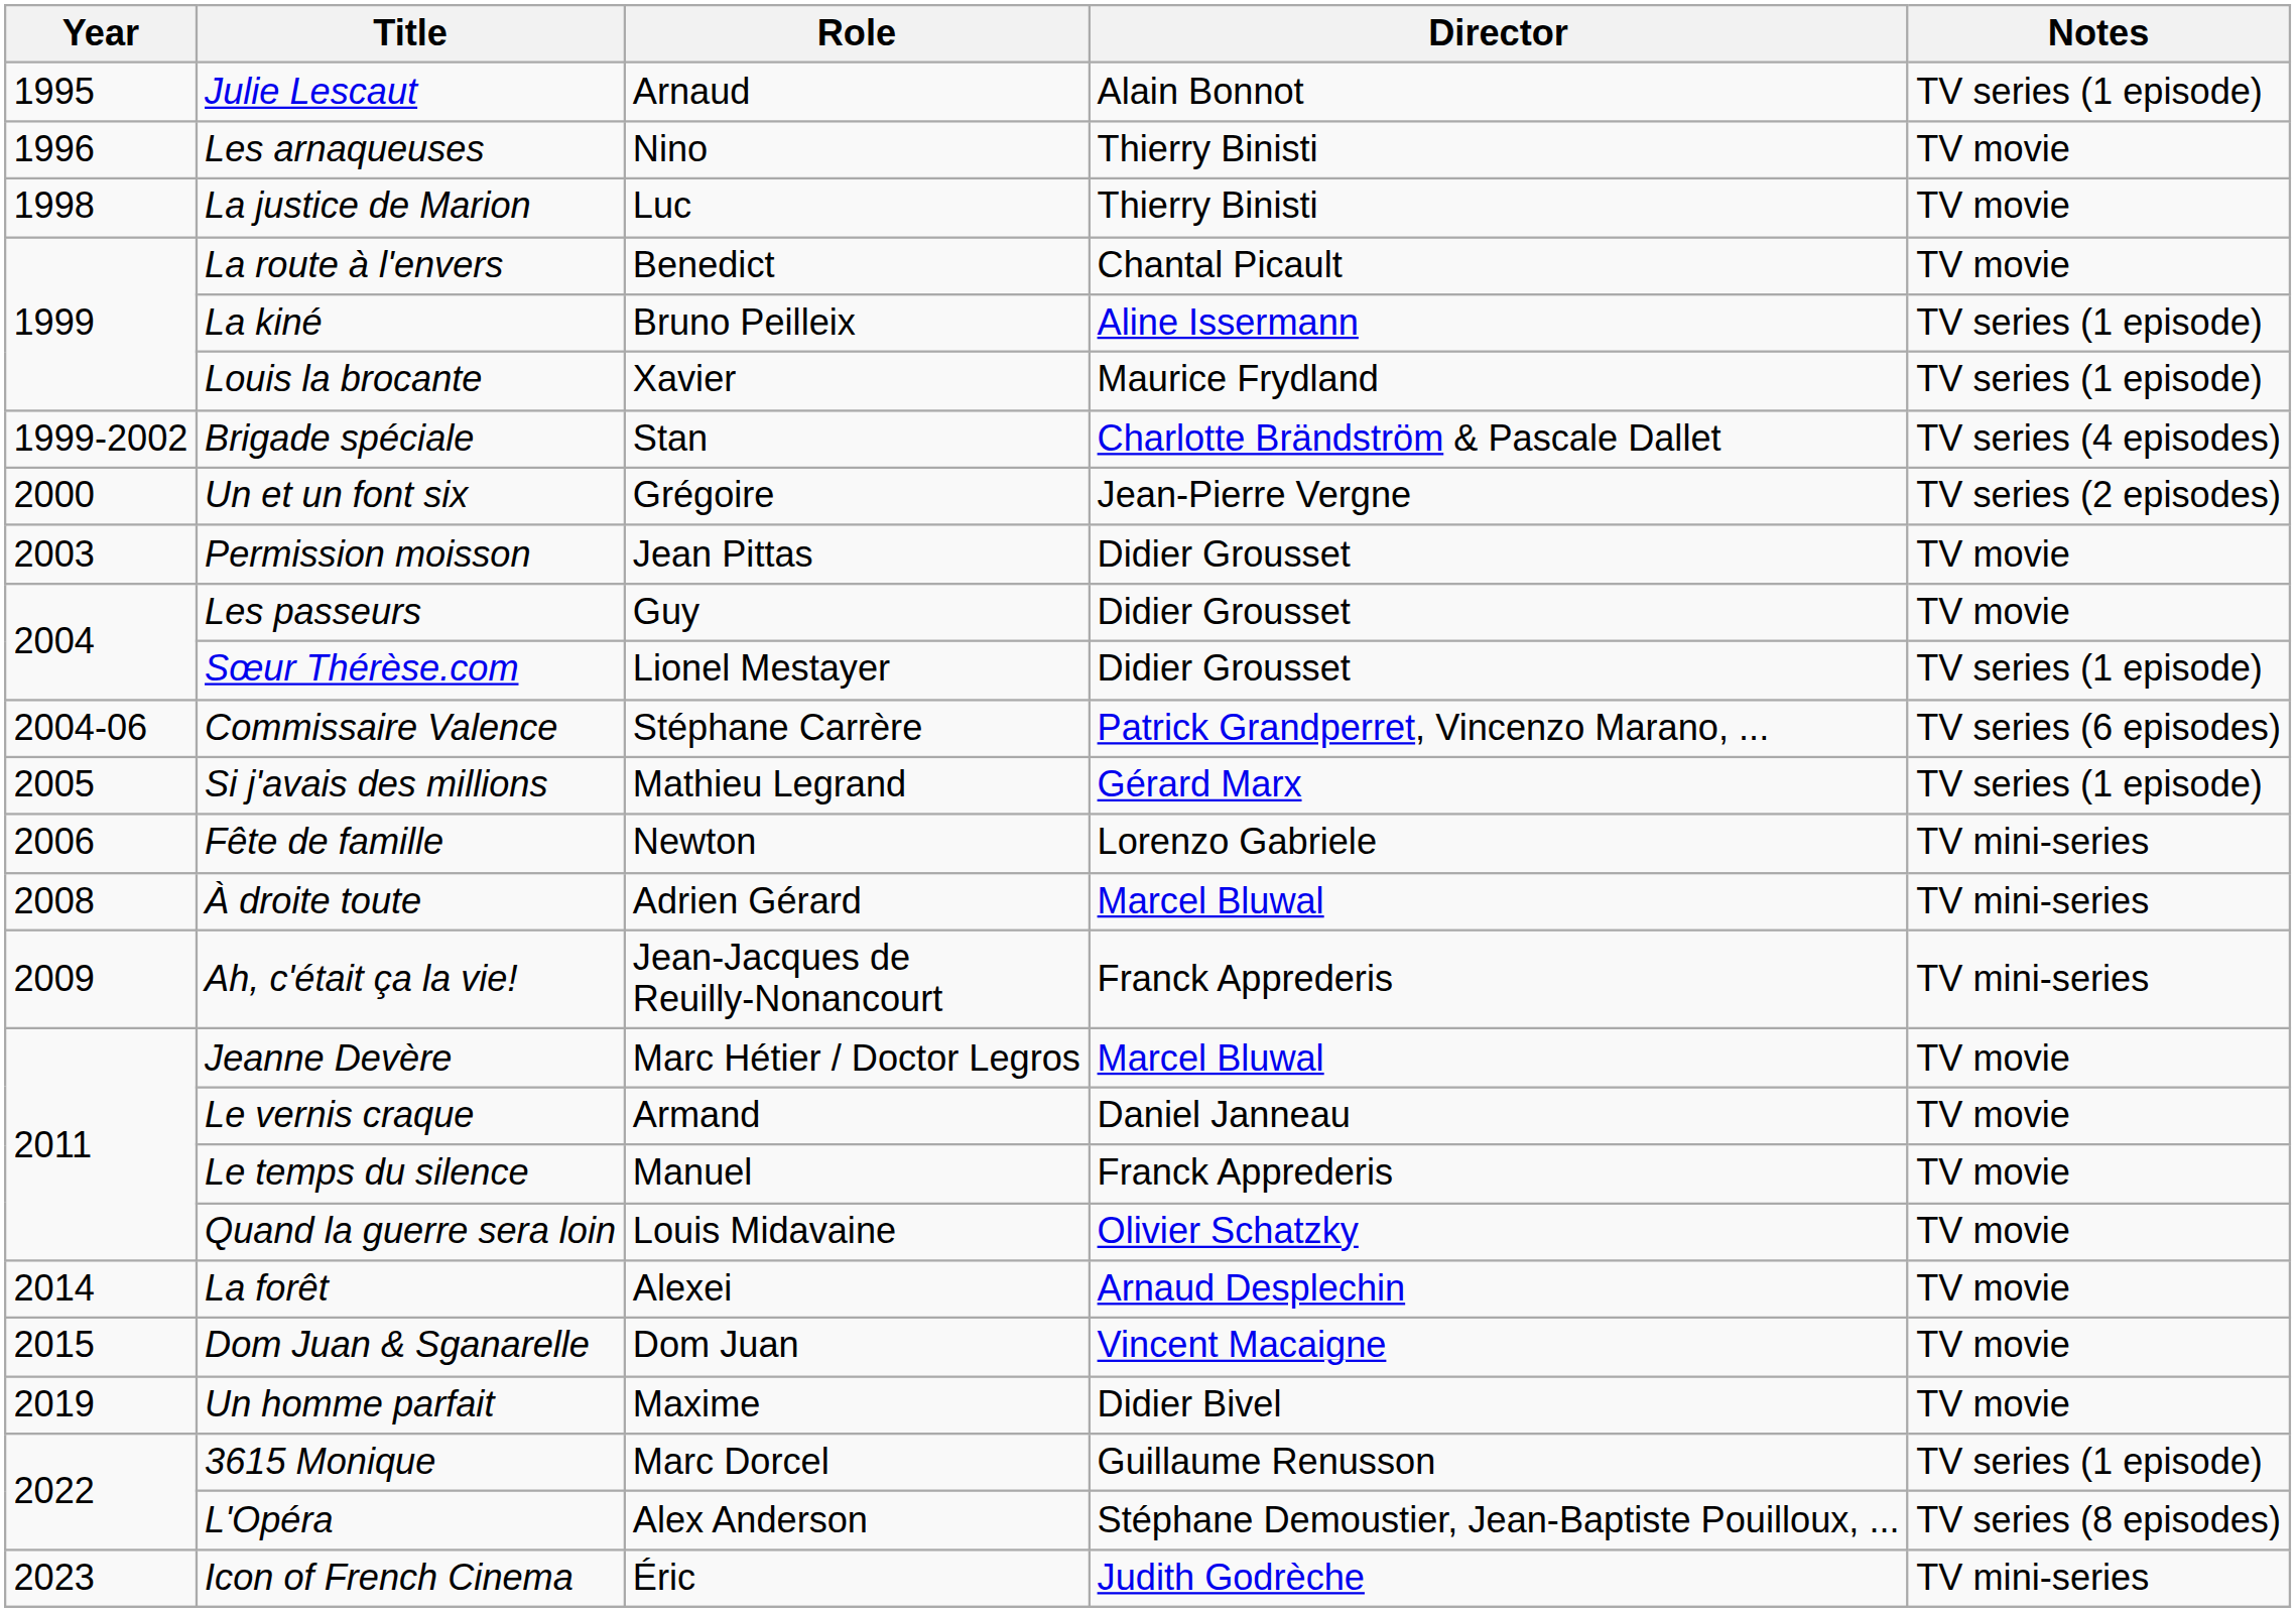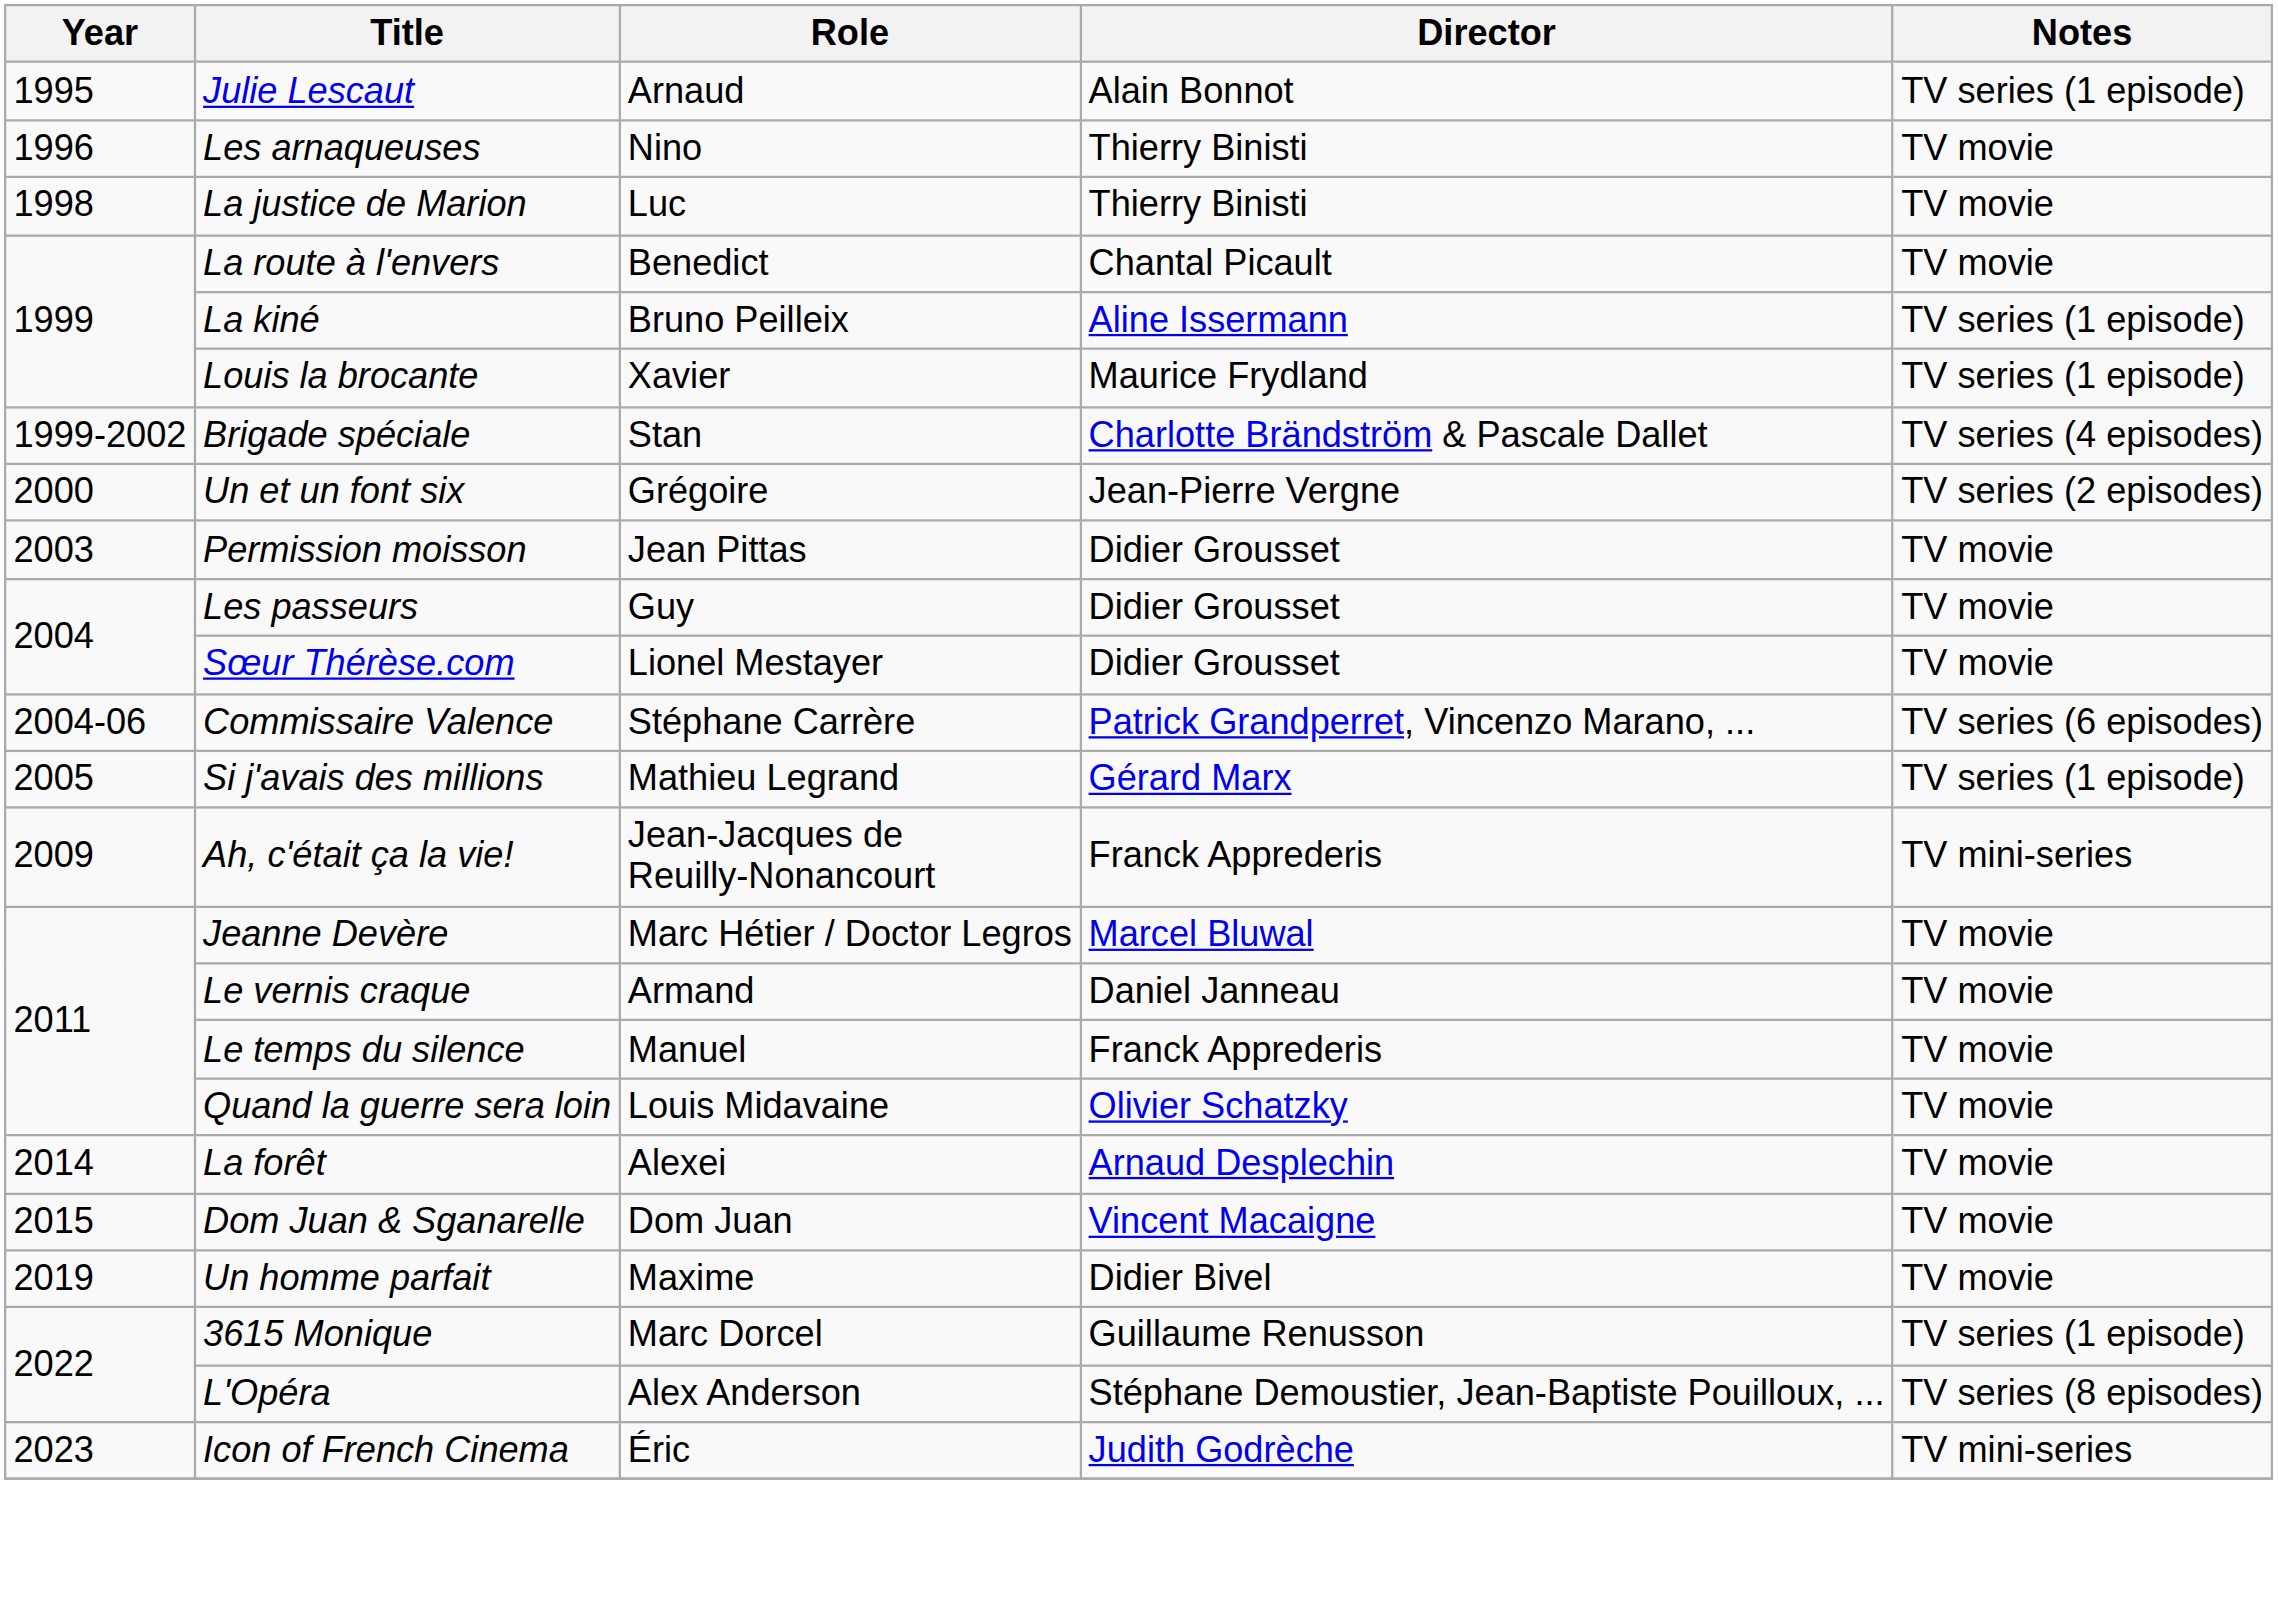Sœur Thérèse.com | Notes: TV series (1 episode) -> TV movie
- row: 2006 | Fête de famille | Newton | Lorenzo Gabriele | TV mini-series
- row: 2008 | À droite toute | Adrien Gérard | Marcel Bluwal | TV mini-series
